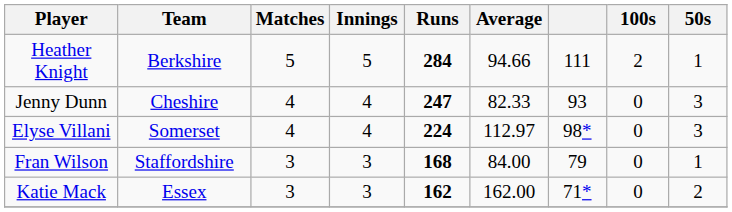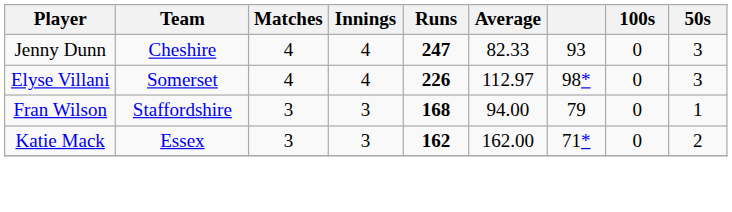- row: Heather Knight | Berkshire | 5 | 5 | 284 | 94.66 | 111 | 2 | 1
Elyse Villani | Runs: 224 -> 226
Fran Wilson | Average: 84.00 -> 94.00
